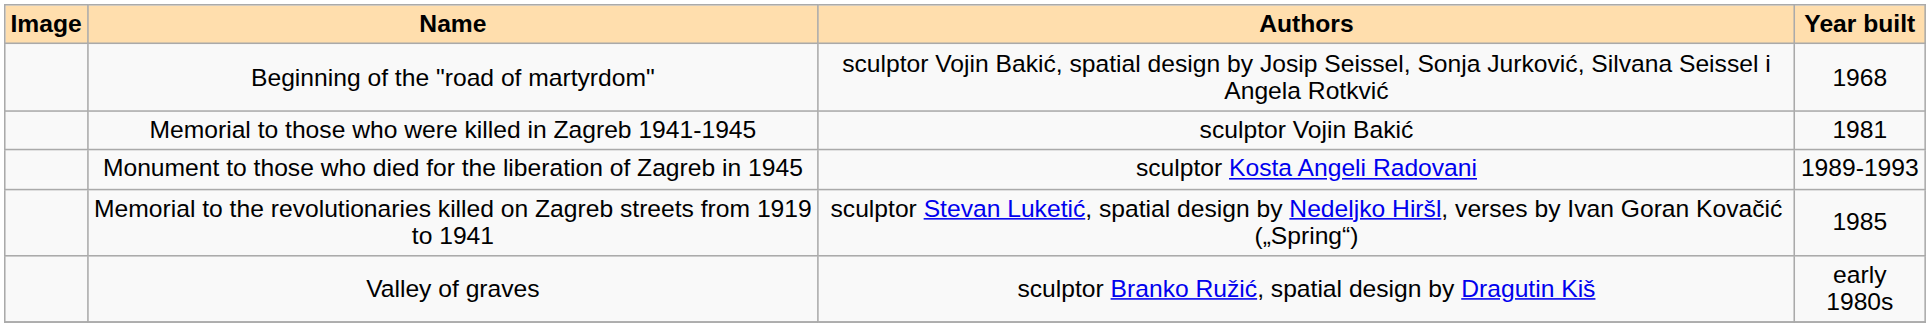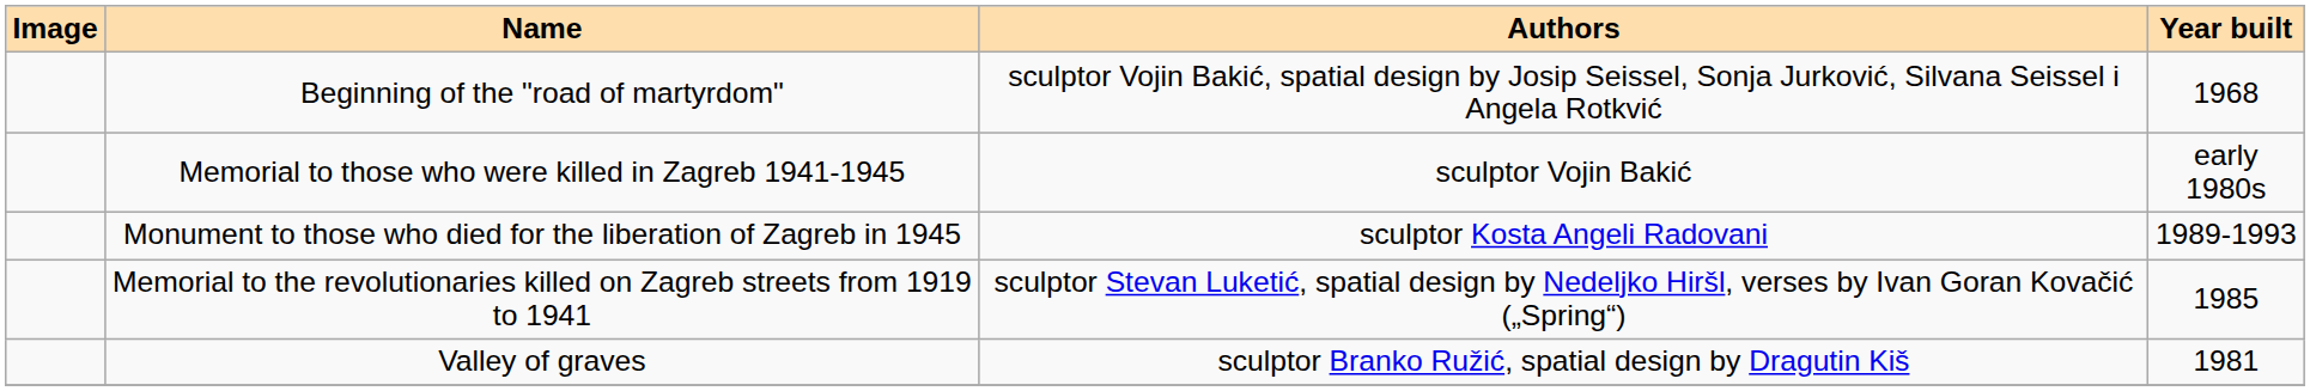Memorial to those who were killed in Zagreb 1941-1945 | Year built: 1981 -> early 1980s
Valley of graves | Year built: early 1980s -> 1981
